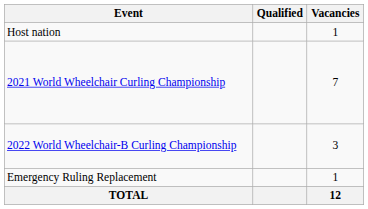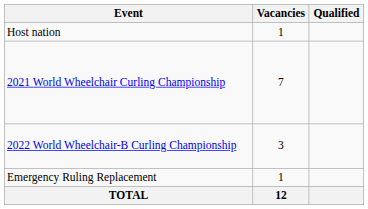columns swapped: Vacancies <-> Qualified
